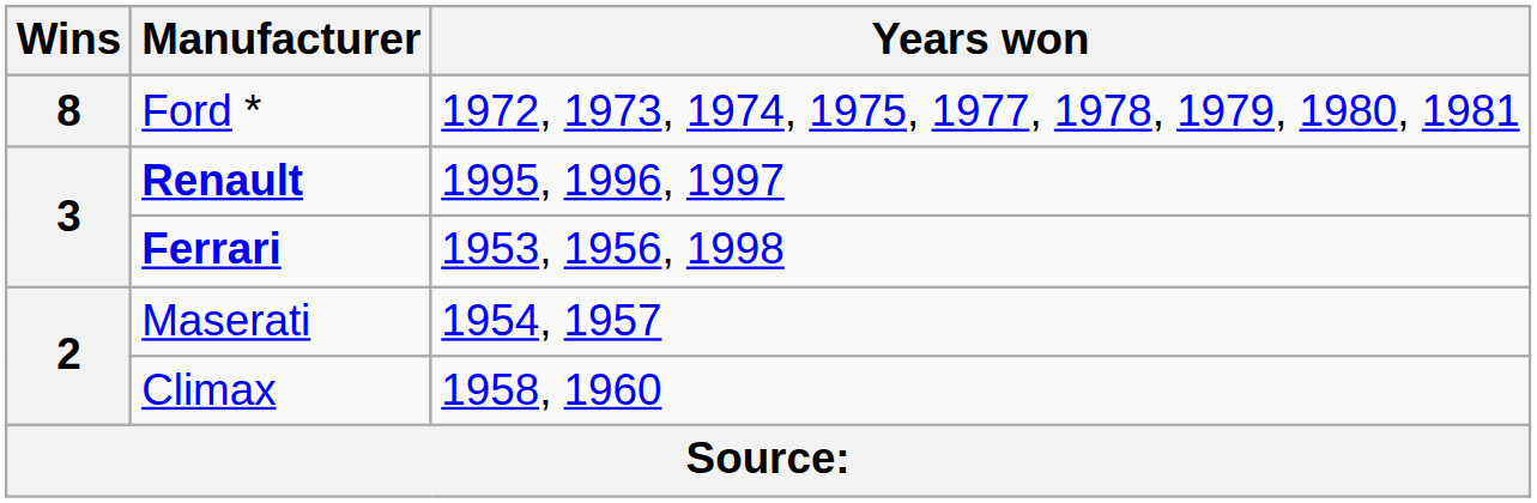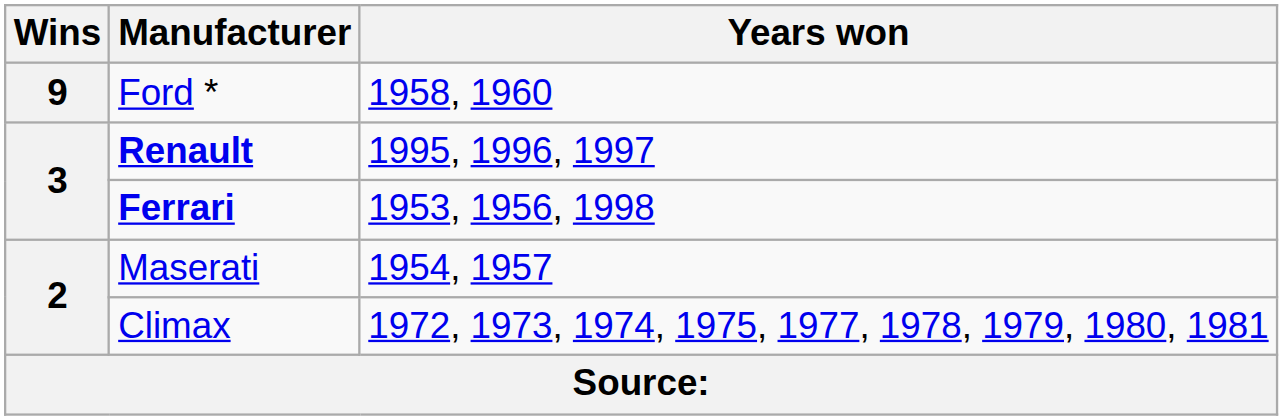Ford * | Wins: 8 -> 9
Ford * | Years won: 1972, 1973, 1974, 1975, 1977, 1978, 1979, 1980, 1981 -> 1958, 1960
Climax | Years won: 1958, 1960 -> 1972, 1973, 1974, 1975, 1977, 1978, 1979, 1980, 1981
